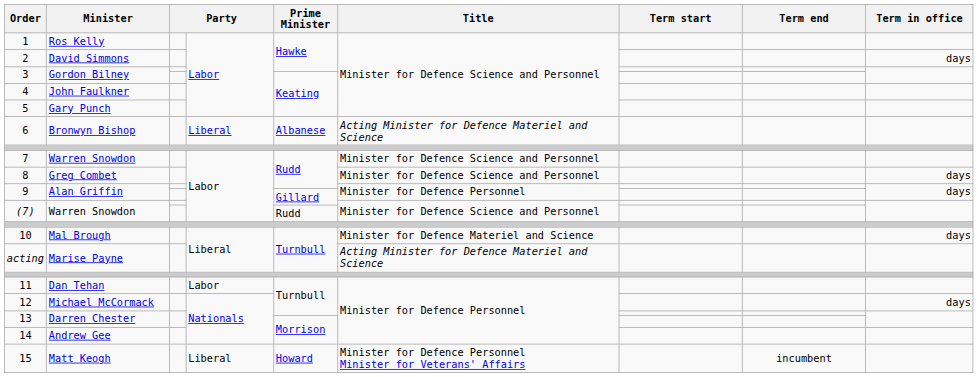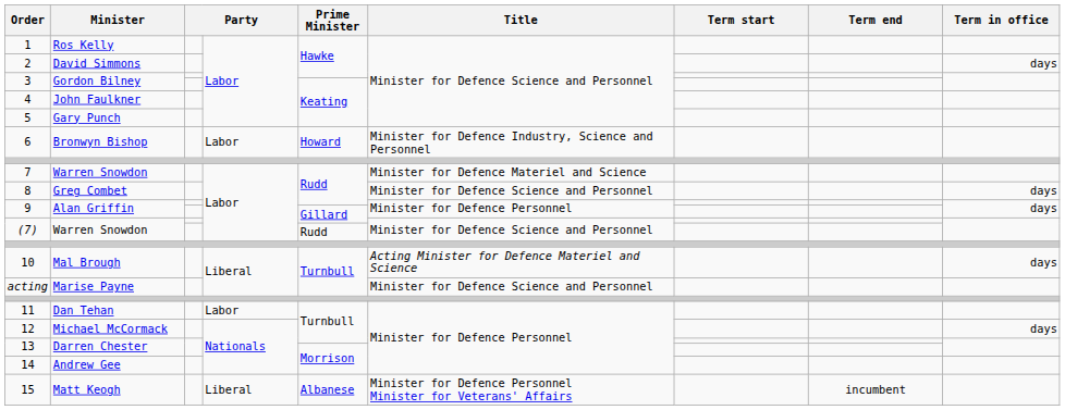6 | column 4: Liberal -> Labor
6 | Prime Minister: Albanese -> Howard
6 | Title: Acting Minister for Defence Materiel and Science -> Minister for Defence Industry, Science and Personnel
7 | Title: Minister for Defence Science and Personnel -> Minister for Defence Materiel and Science
10 | Title: Minister for Defence Materiel and Science -> Acting Minister for Defence Materiel and Science
acting | Title: Acting Minister for Defence Materiel and Science -> Minister for Defence Science and Personnel
15 | Prime Minister: Howard -> Albanese
